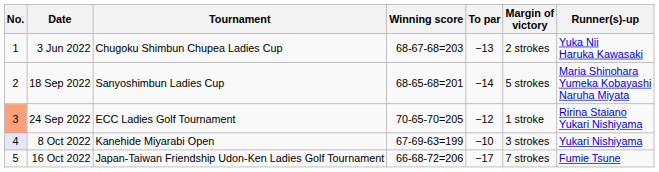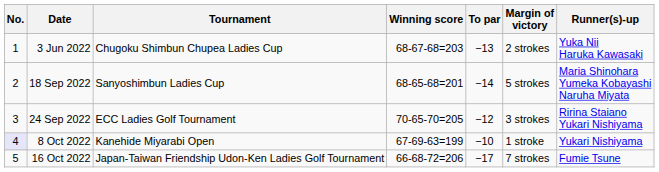24 Sep 2022 | No.: lightsalmon background -> no background
24 Sep 2022 | Margin of victory: 1 stroke -> 3 strokes
8 Oct 2022 | Margin of victory: 3 strokes -> 1 stroke
